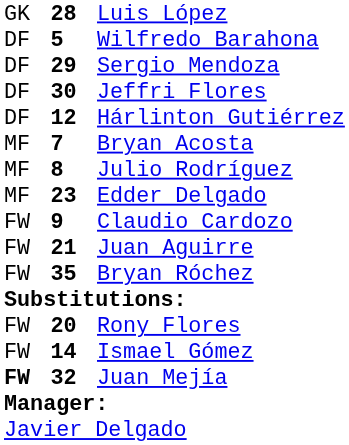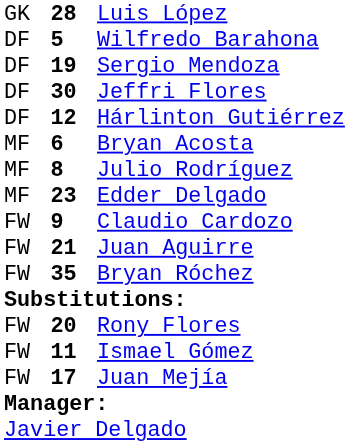Sergio Mendoza | column 2: 29 -> 19
Bryan Acosta | column 2: 7 -> 6
Ismael Gómez | column 2: 14 -> 11
Juan Mejía | column 1: bold -> normal
Juan Mejía | column 2: 32 -> 17
